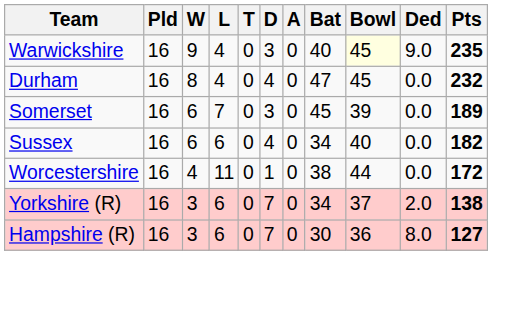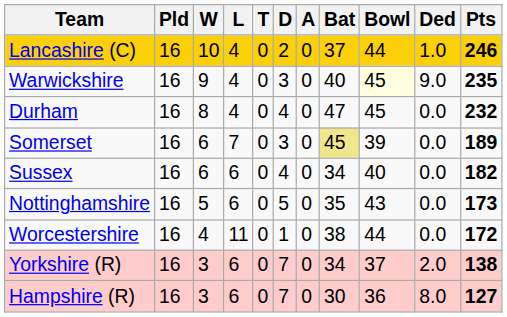+ row: Lancashire (C) | 16 | 10 | 4 | 0 | 2 | 0 | 37 | 44 | 1.0 | 246
Somerset | Bat: no background -> khaki background
+ row: Nottinghamshire | 16 | 5 | 6 | 0 | 5 | 0 | 35 | 43 | 0.0 | 173
